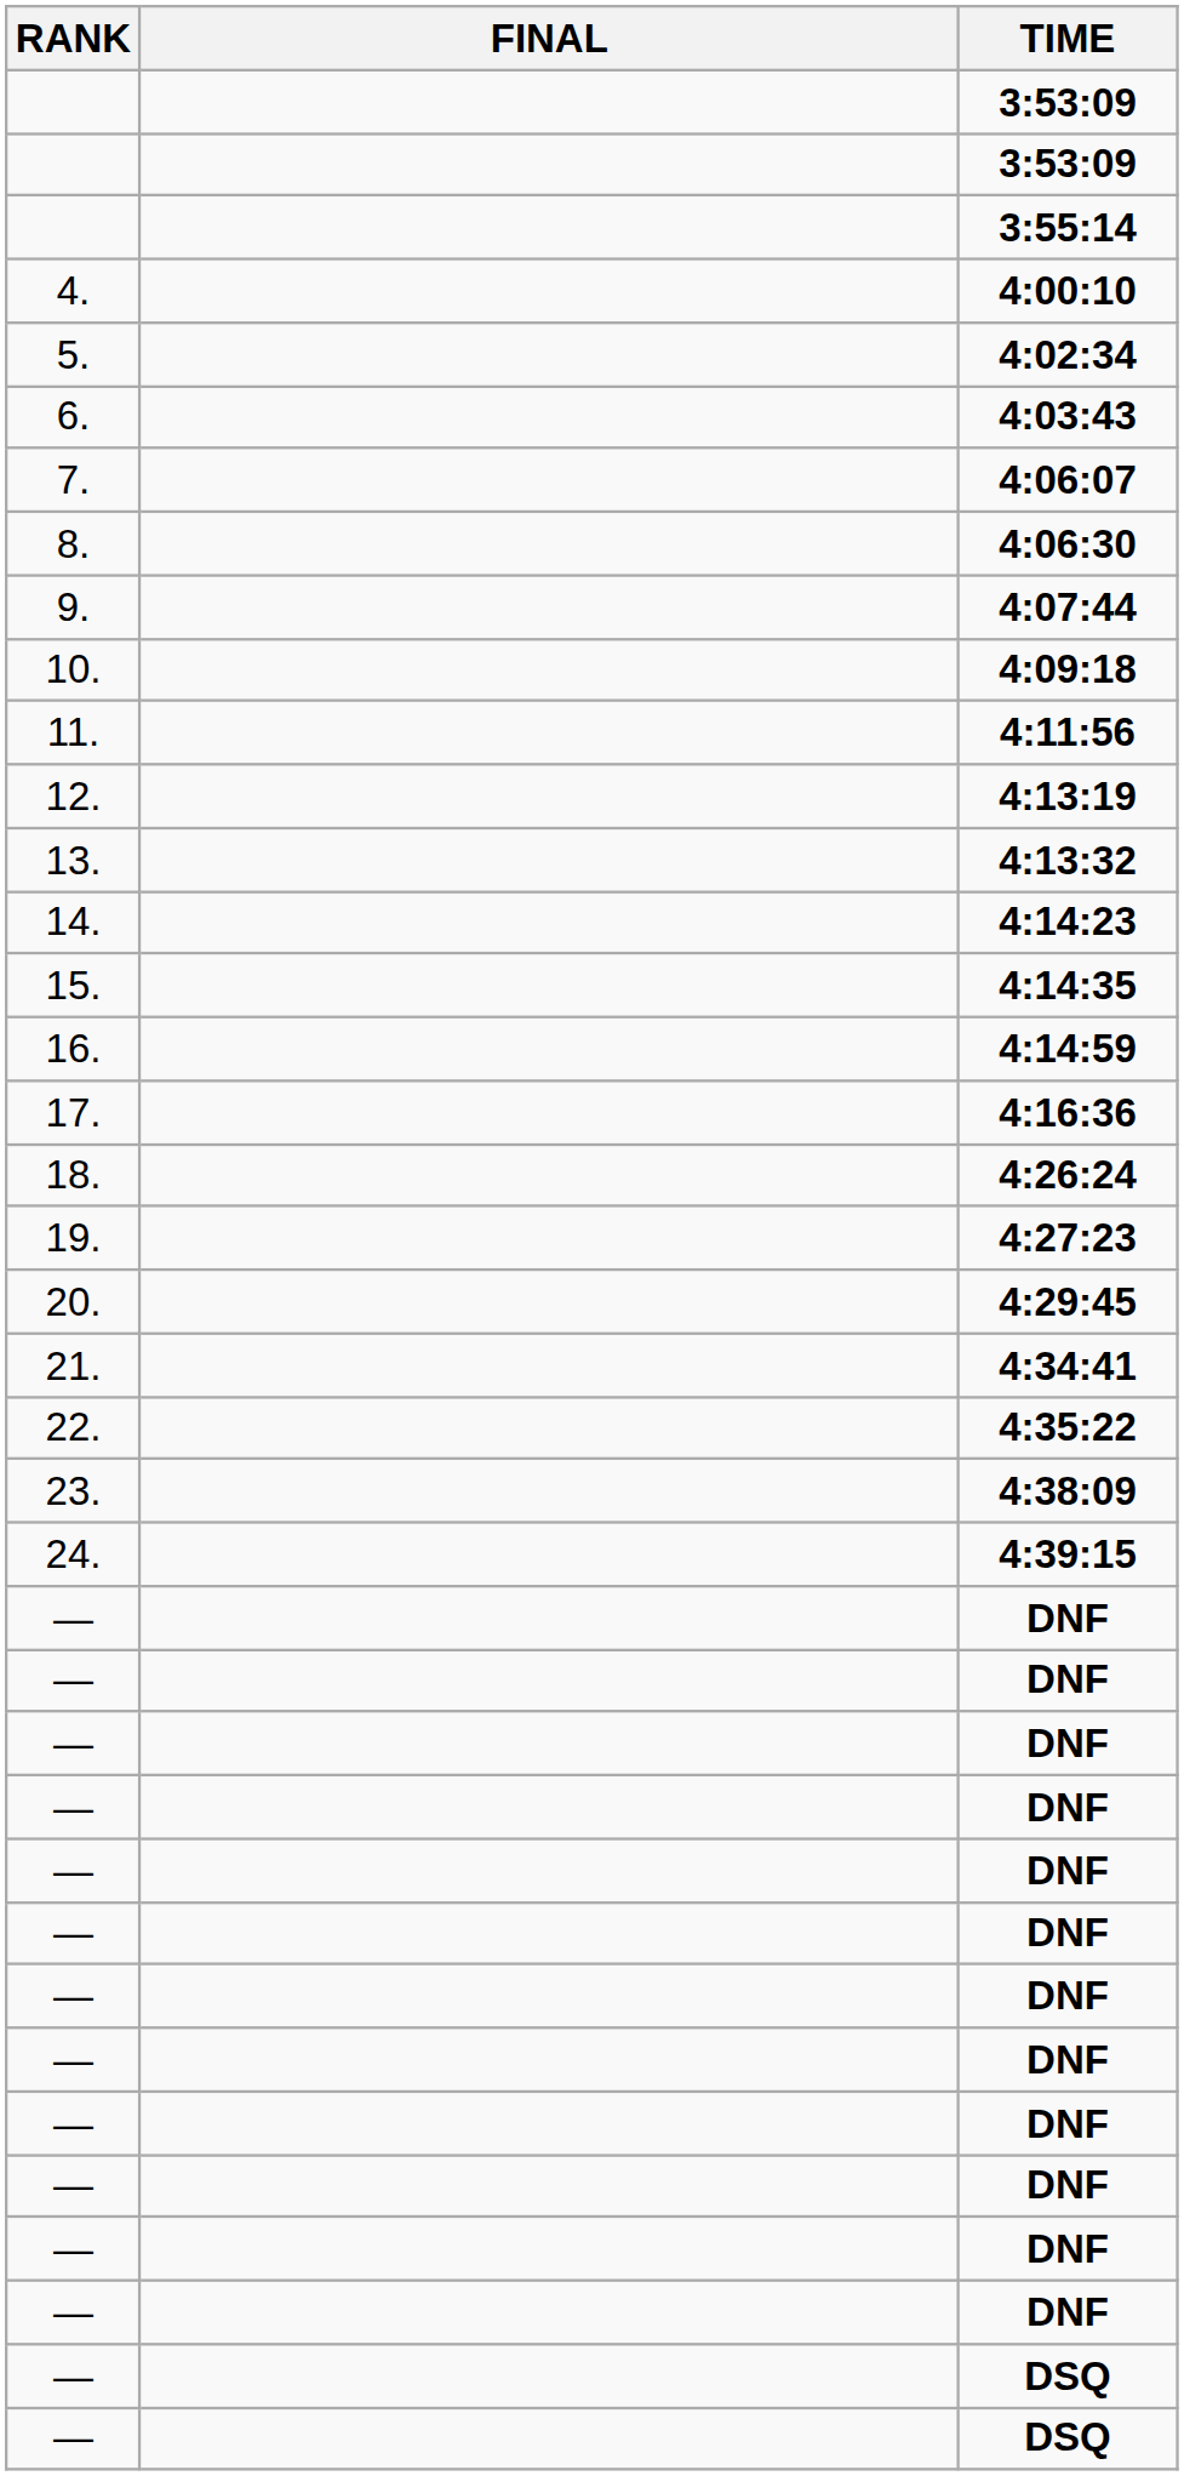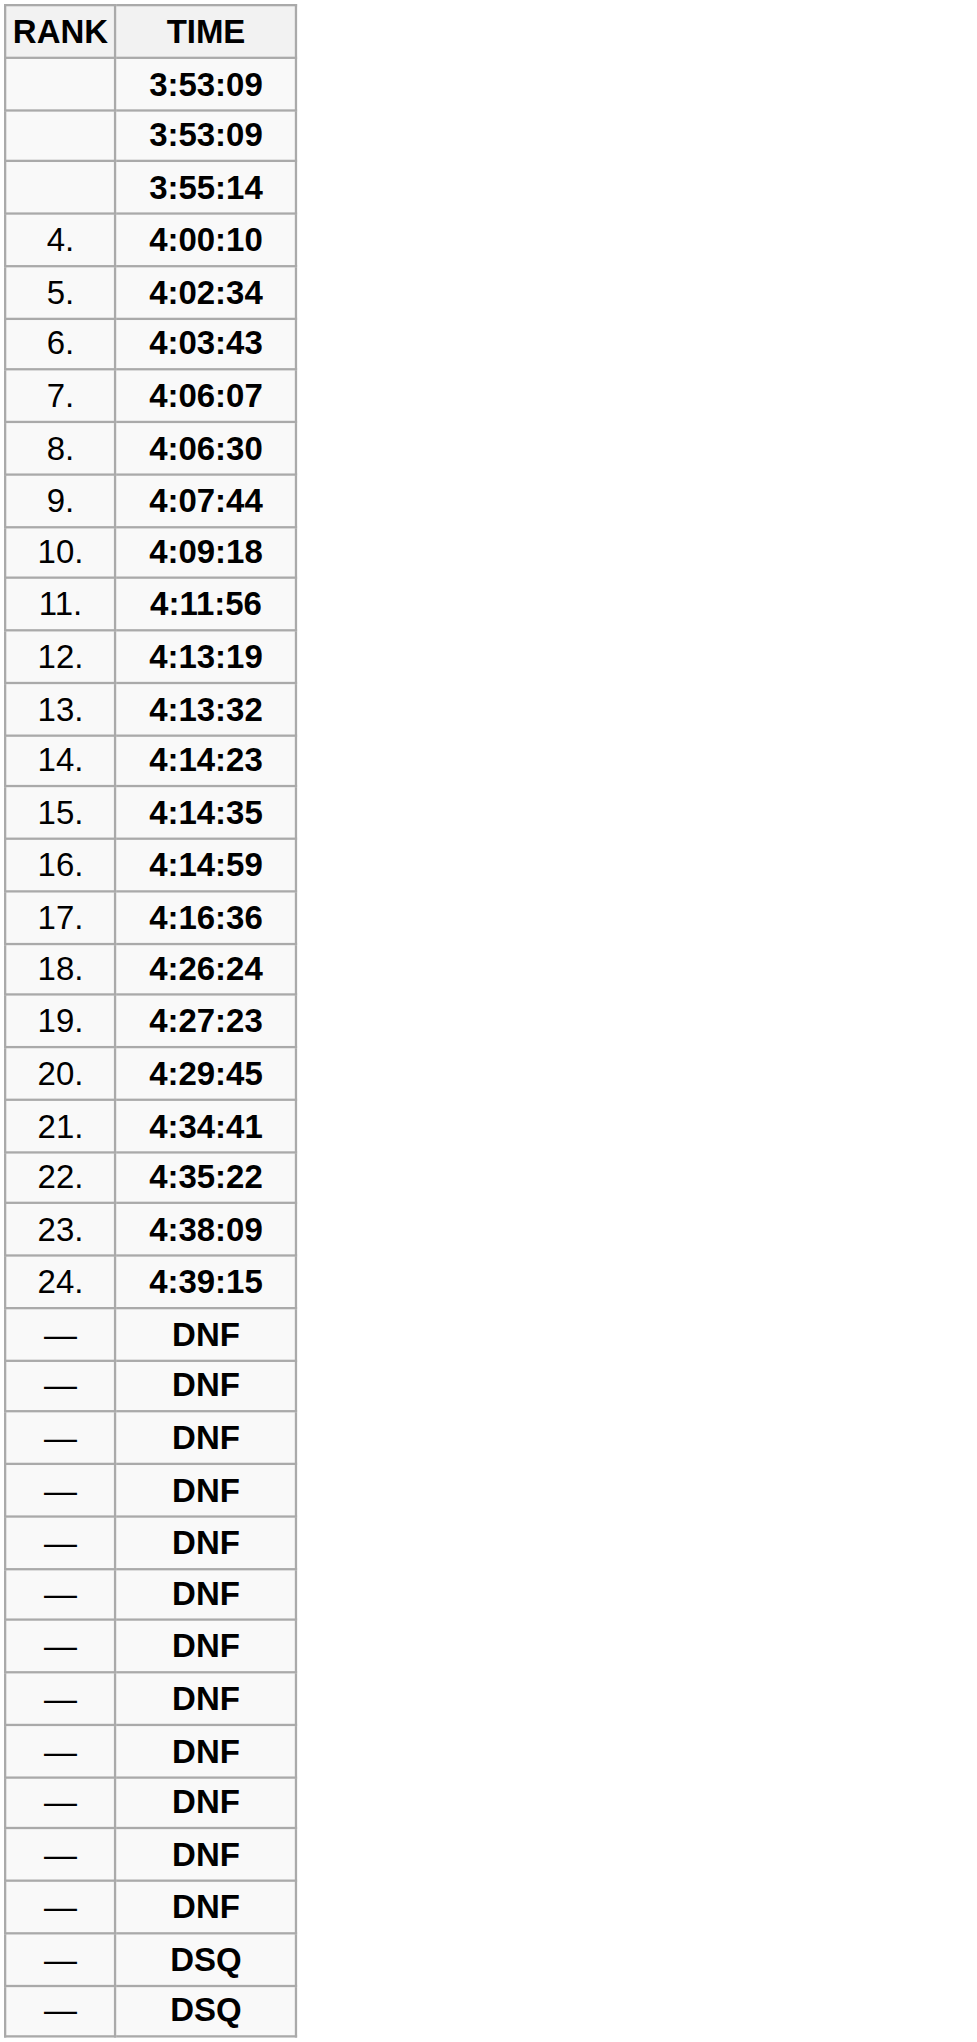- column: FINAL
